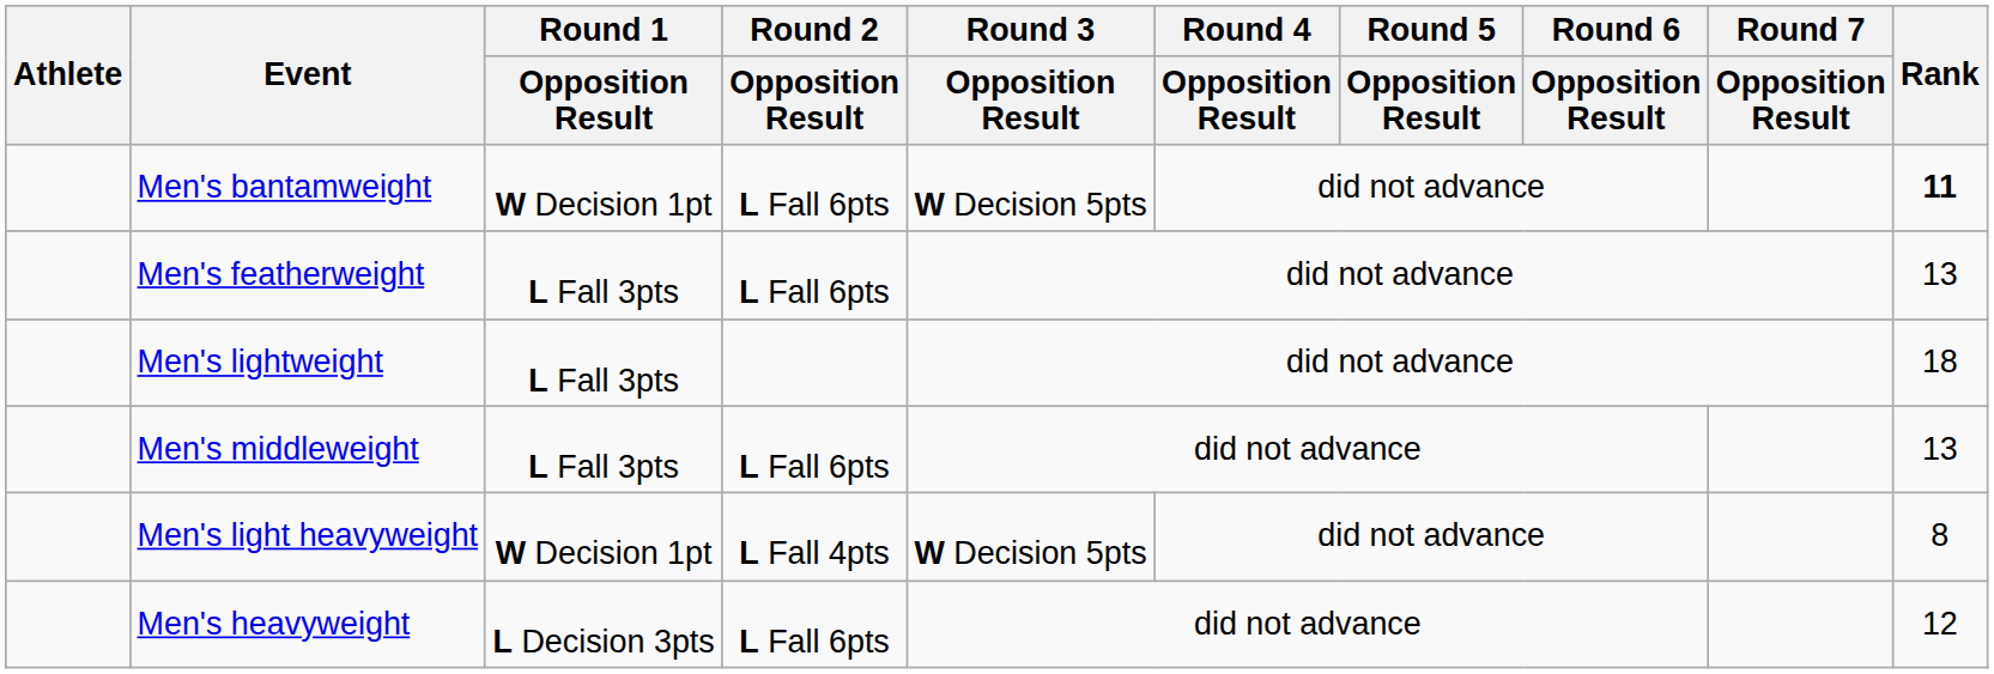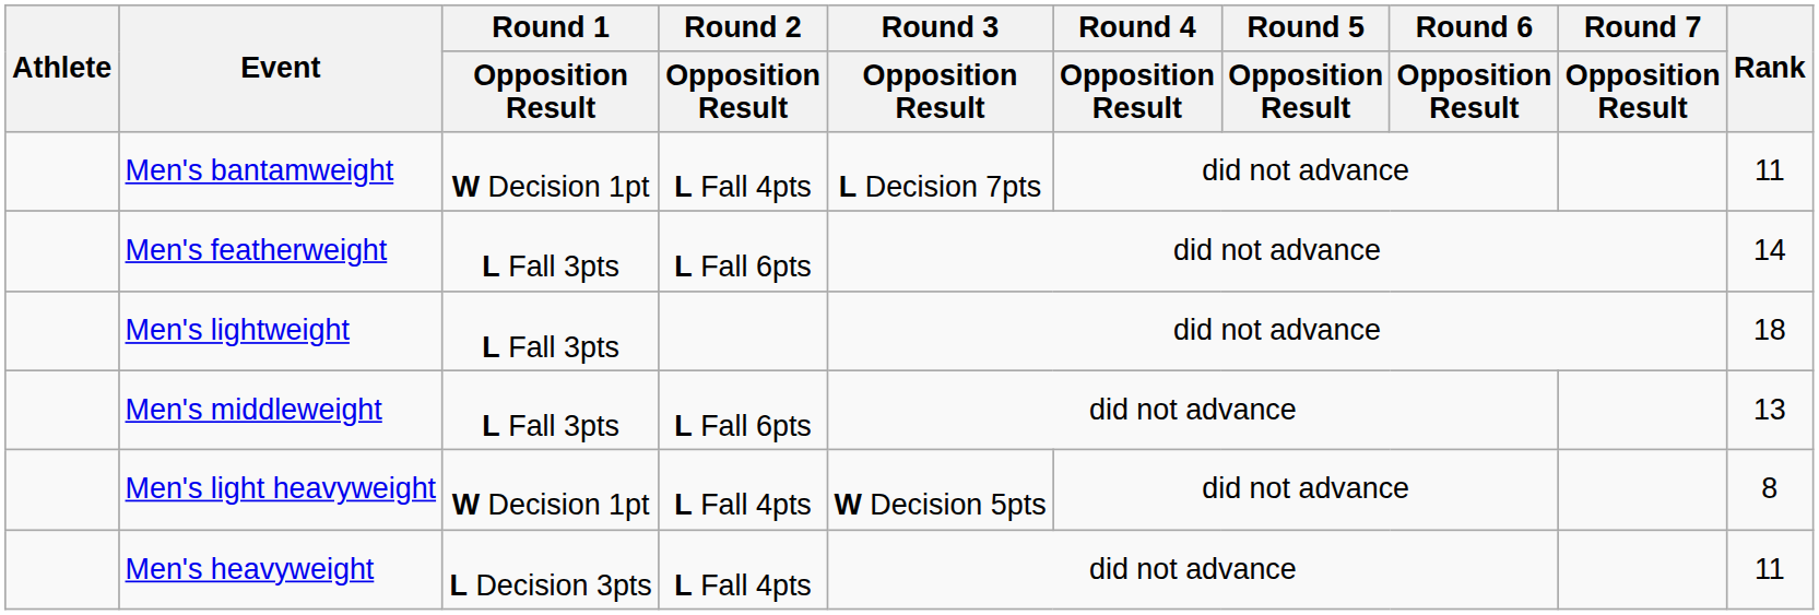Men's bantamweight | Round 2 / Opposition Result: L Fall 6pts -> L Fall 4pts
Men's bantamweight | Round 3 / Opposition Result: W Decision 5pts -> L Decision 7pts
Men's bantamweight | Rank: bold -> normal
Men's featherweight | Rank: 13 -> 14
Men's heavyweight | Round 2 / Opposition Result: L Fall 6pts -> L Fall 4pts
Men's heavyweight | Rank: 12 -> 11
